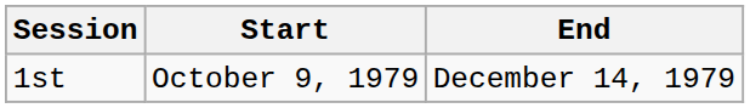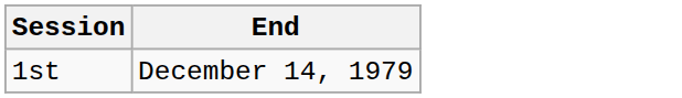- column: Start | October 9, 1979
